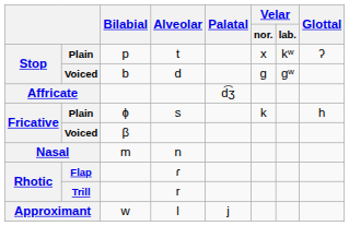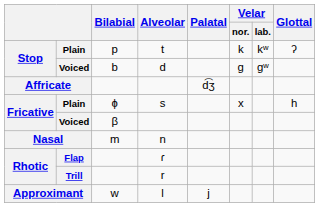t | Velar / nor.: x -> k
s | Velar / nor.: k -> x
